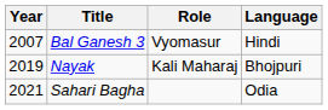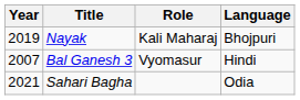rows swapped: Bal Ganesh 3 <-> Nayak
